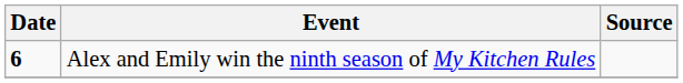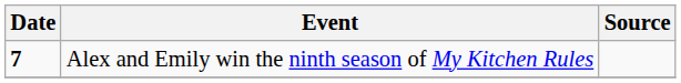Alex and Emily win the ninth season of My Kitchen Rules | Date: 6 -> 7
